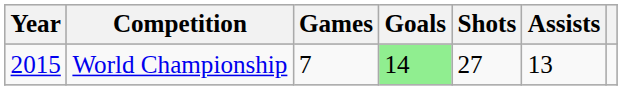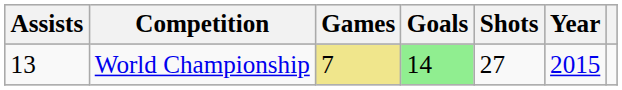columns swapped: Year <-> Assists
World Championship | Games: no background -> khaki background
